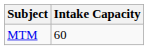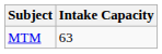MTM | Intake Capacity: 60 -> 63
